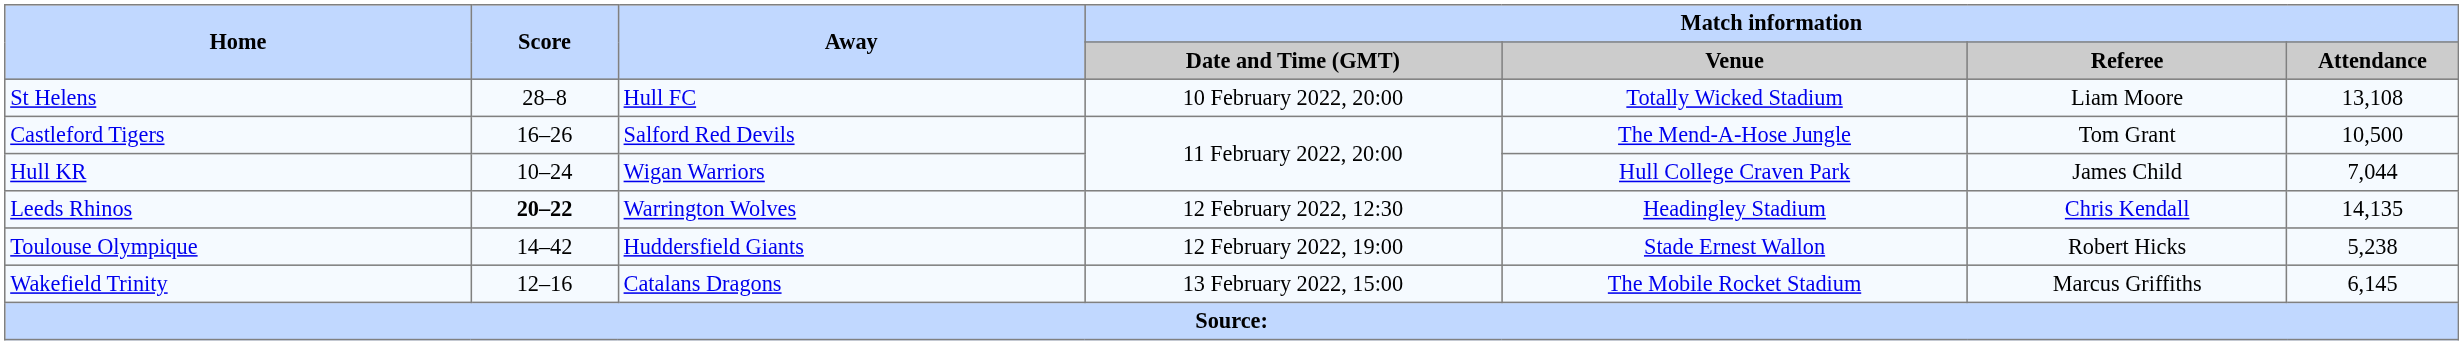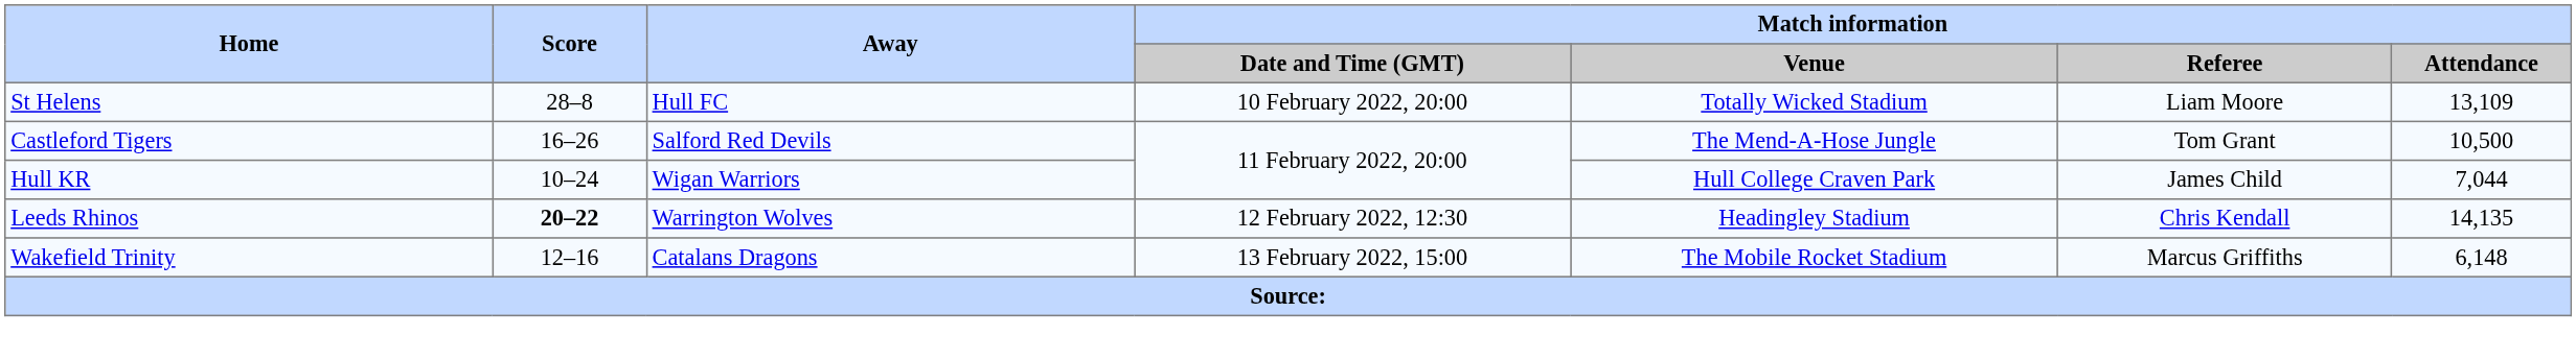St Helens | Match information / Attendance: 13,108 -> 13,109
- row: Toulouse Olympique | 14–42 | Huddersfield Giants | 12 February 2022, 19:00 | Stade Ernest Wallon | Robert Hicks | 5,238
Wakefield Trinity | Match information / Attendance: 6,145 -> 6,148
